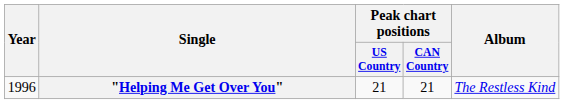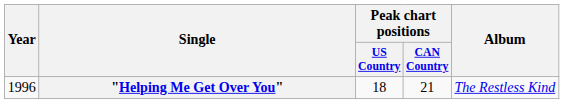"Helping Me Get Over You" | Peak chart positions / US Country: 21 -> 18
